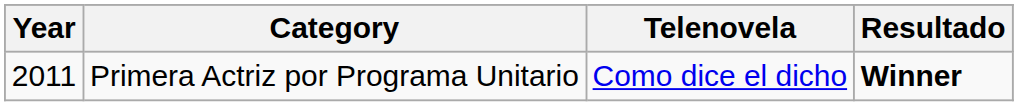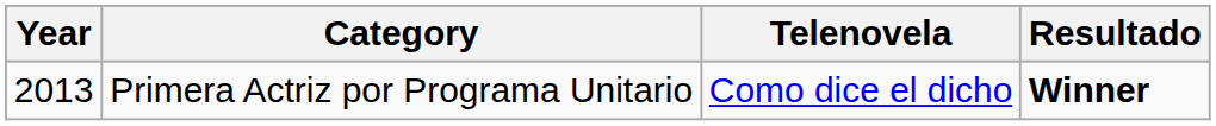Primera Actriz por Programa Unitario | Year: 2011 -> 2013
